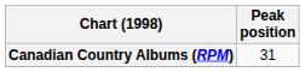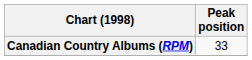Canadian Country Albums (RPM) | Peak position: 31 -> 33
